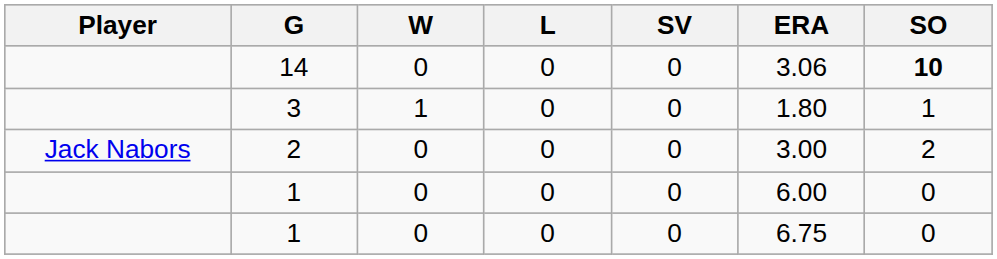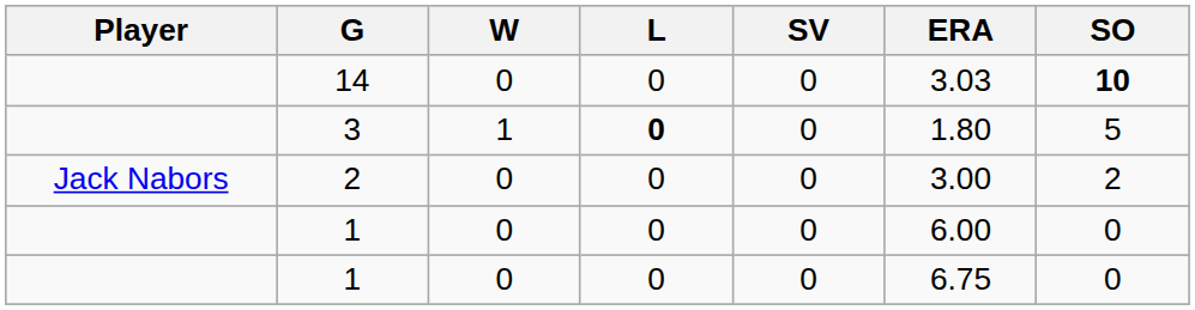14 | ERA: 3.06 -> 3.03
3 | L: normal -> bold
3 | SO: 1 -> 5
